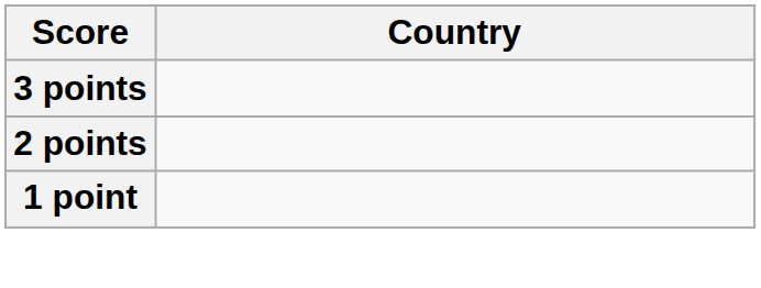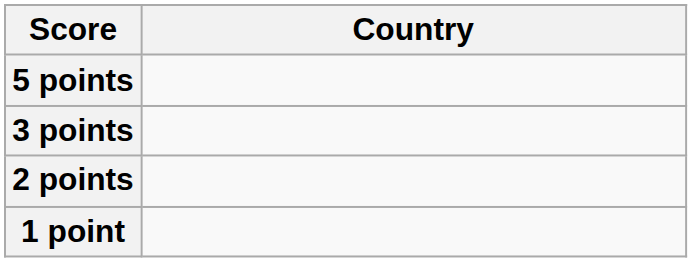+ row: 5 points
